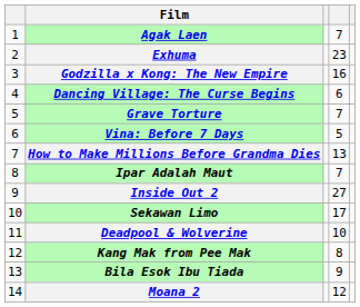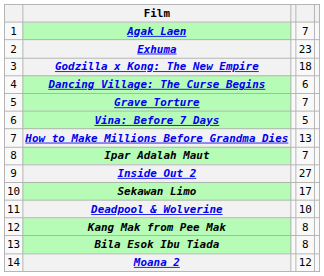Godzilla x Kong: The New Empire | column 4: 16 -> 18
Bila Esok Ibu Tiada | column 4: 9 -> 8
